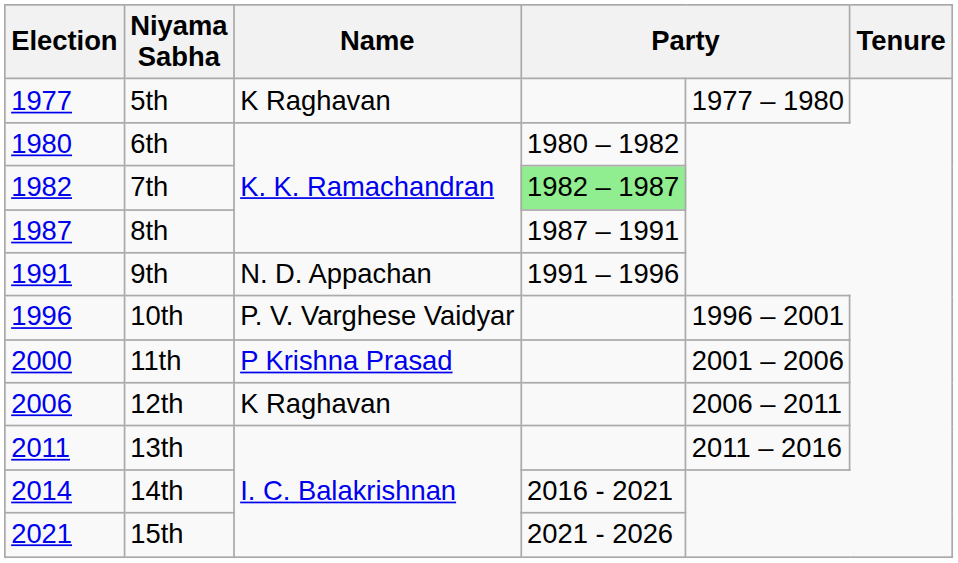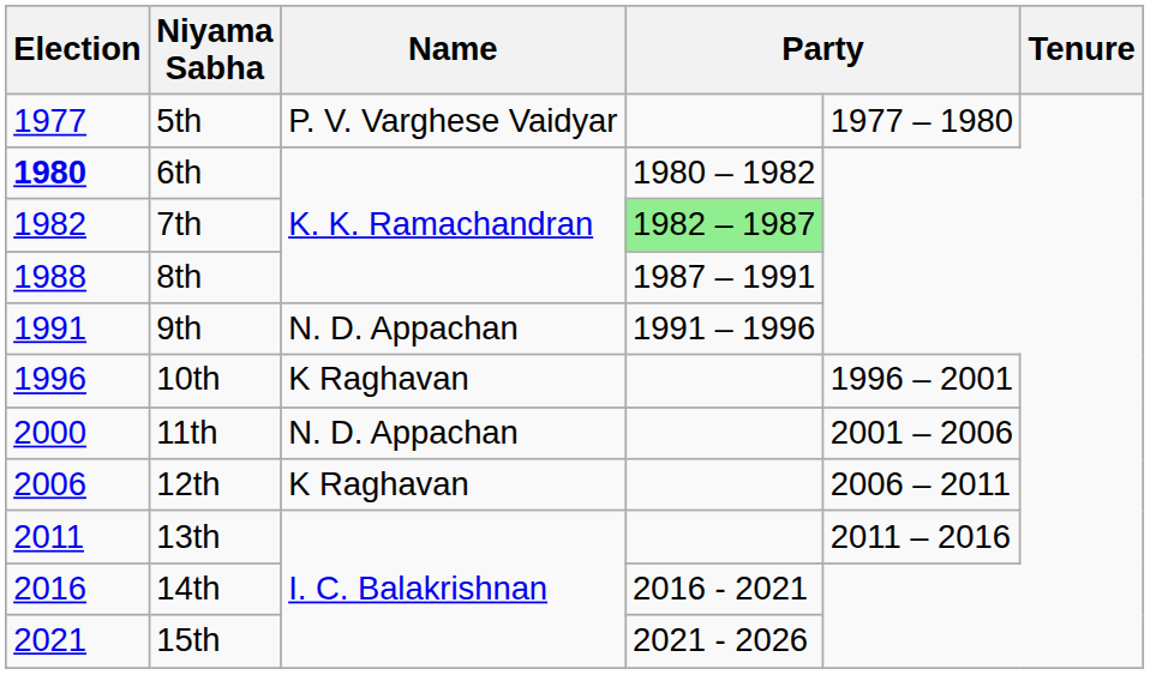5th | Name: K Raghavan -> P. V. Varghese Vaidyar
6th | Election: normal -> bold
8th | Election: 1987 -> 1988
10th | Name: P. V. Varghese Vaidyar -> K Raghavan
11th | Name: P Krishna Prasad -> N. D. Appachan
14th | Election: 2014 -> 2016
